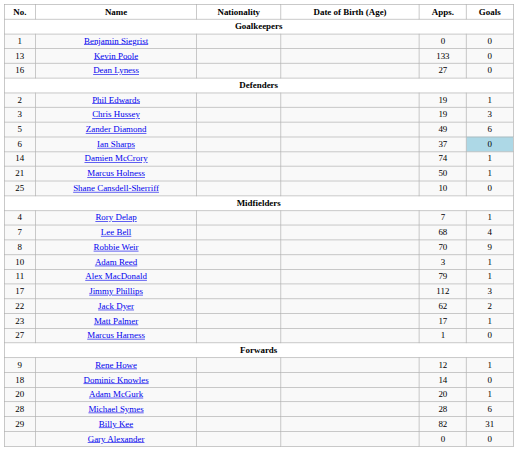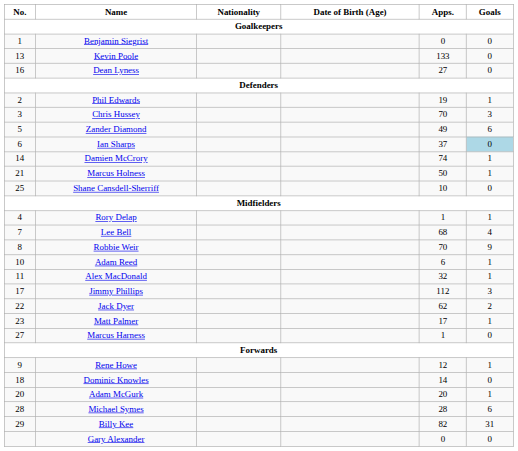Chris Hussey | Apps.: 19 -> 70
Rory Delap | Apps.: 7 -> 1
Adam Reed | Apps.: 3 -> 6
Alex MacDonald | Apps.: 79 -> 32
